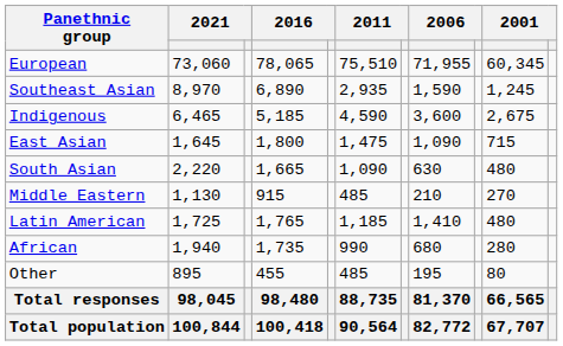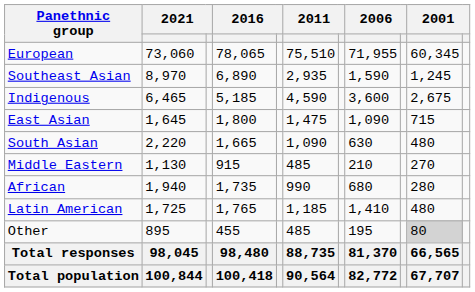rows swapped: Latin American <-> African
Other | column 10: no background -> lightgrey background
